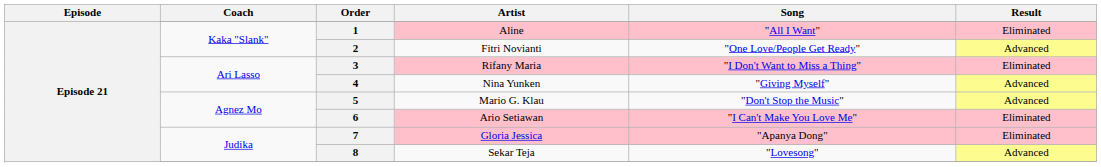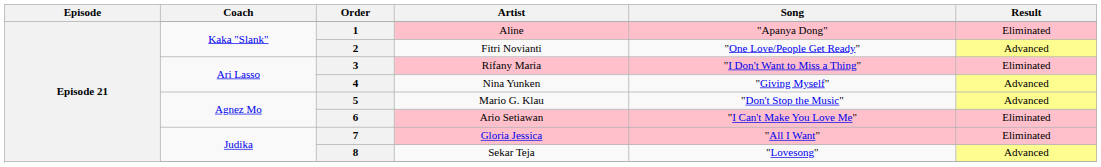1 | Song: "All I Want" -> "Apanya Dong"
7 | Song: "Apanya Dong" -> "All I Want"
